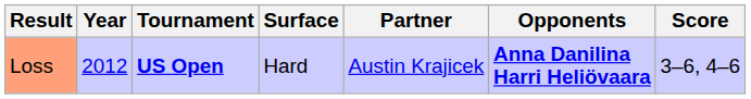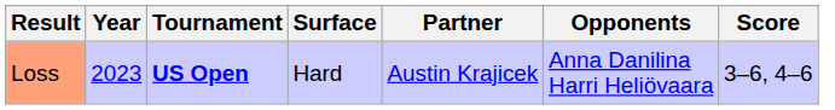Loss | Year: 2012 -> 2023
Loss | Opponents: bold -> normal
